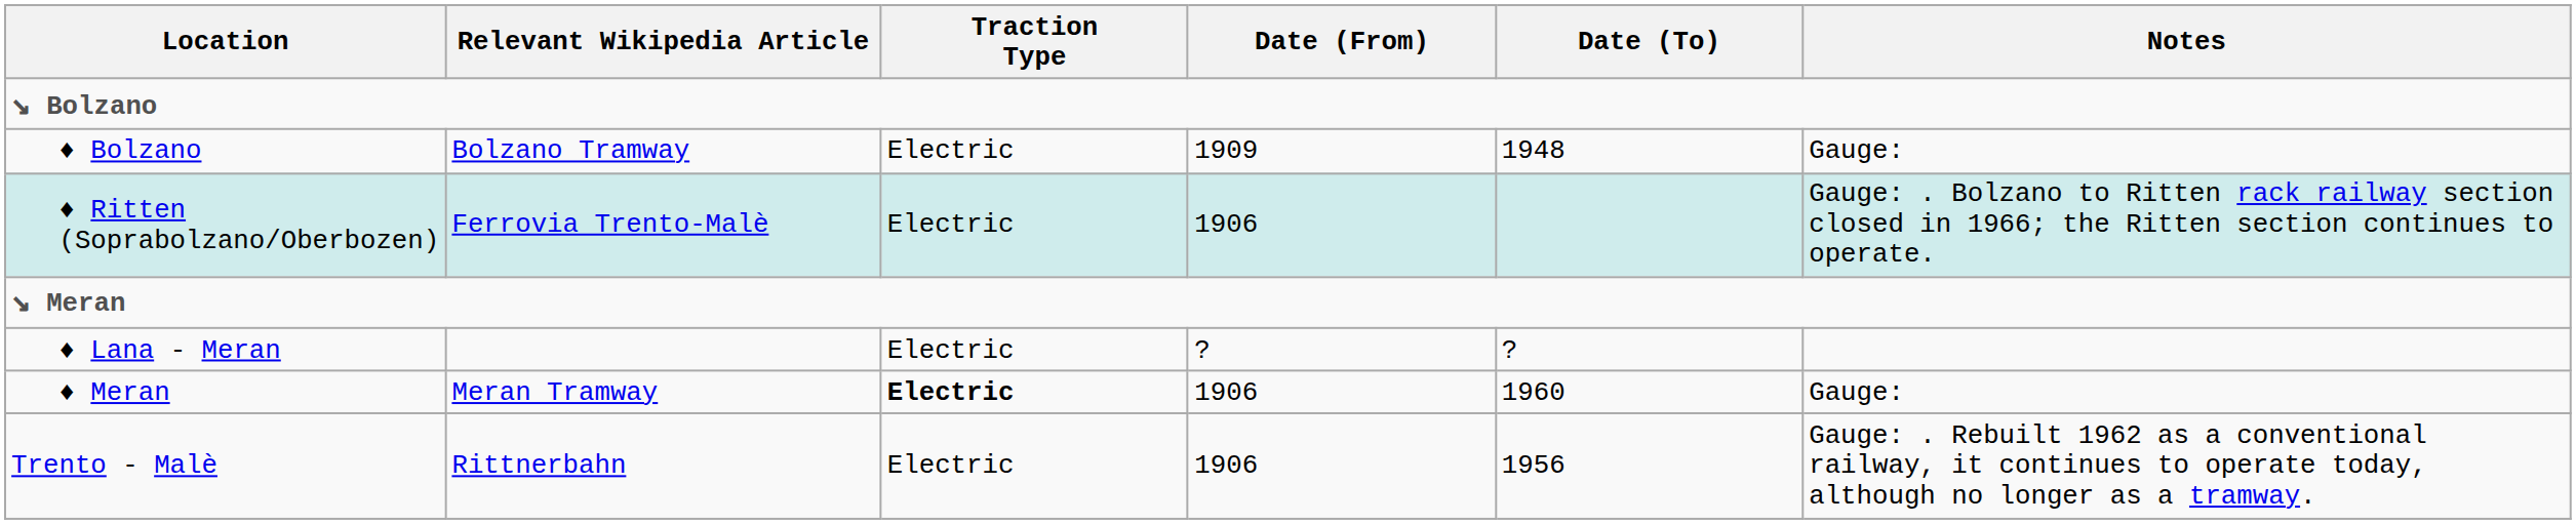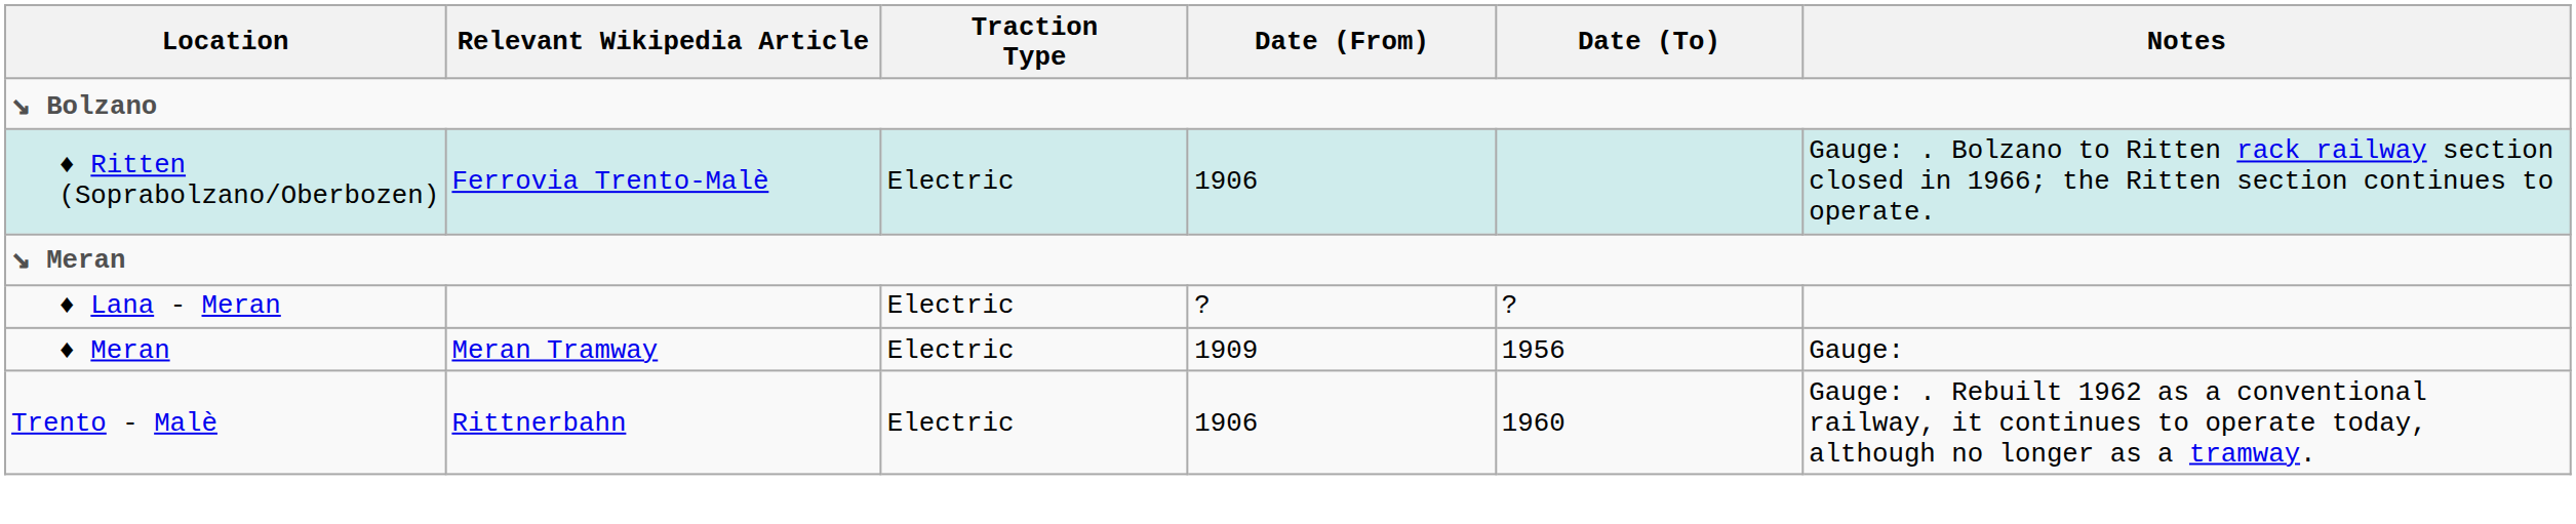- row: ♦ Bolzano | Bolzano Tramway | Electric | 1909 | 1948 | Gauge:
♦ Meran | Traction Type: bold -> normal
♦ Meran | Date (From): 1906 -> 1909
♦ Meran | Date (To): 1960 -> 1956
Trento - Malè | Date (To): 1956 -> 1960
